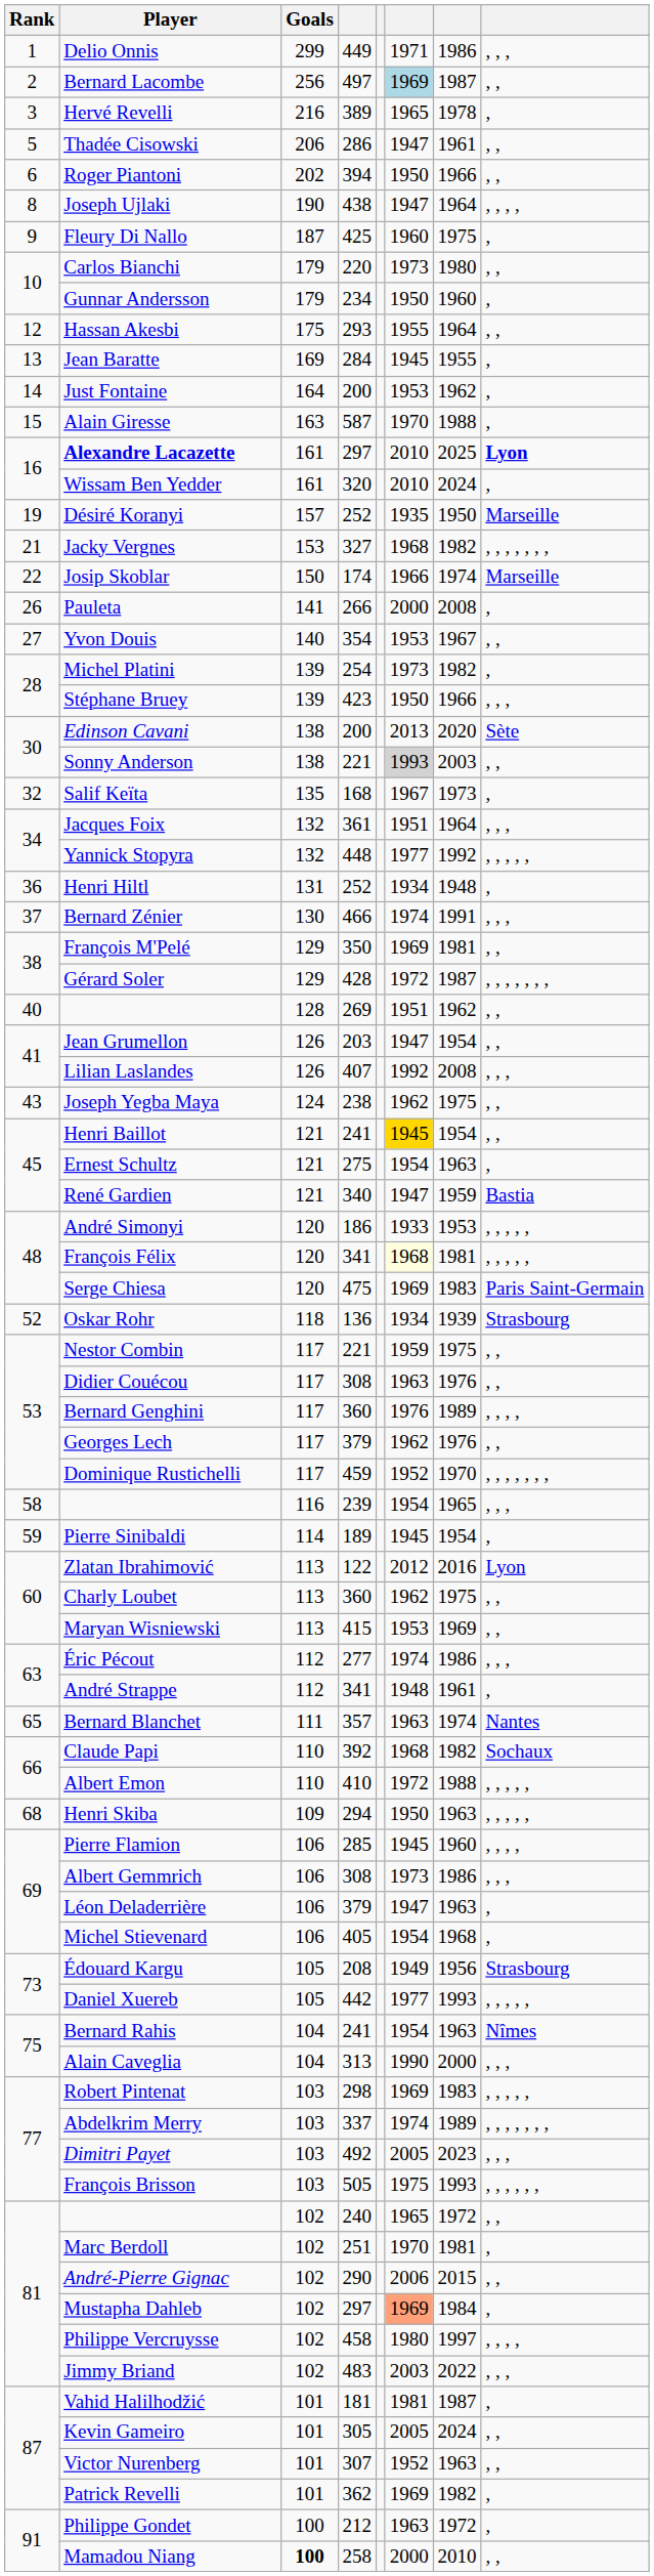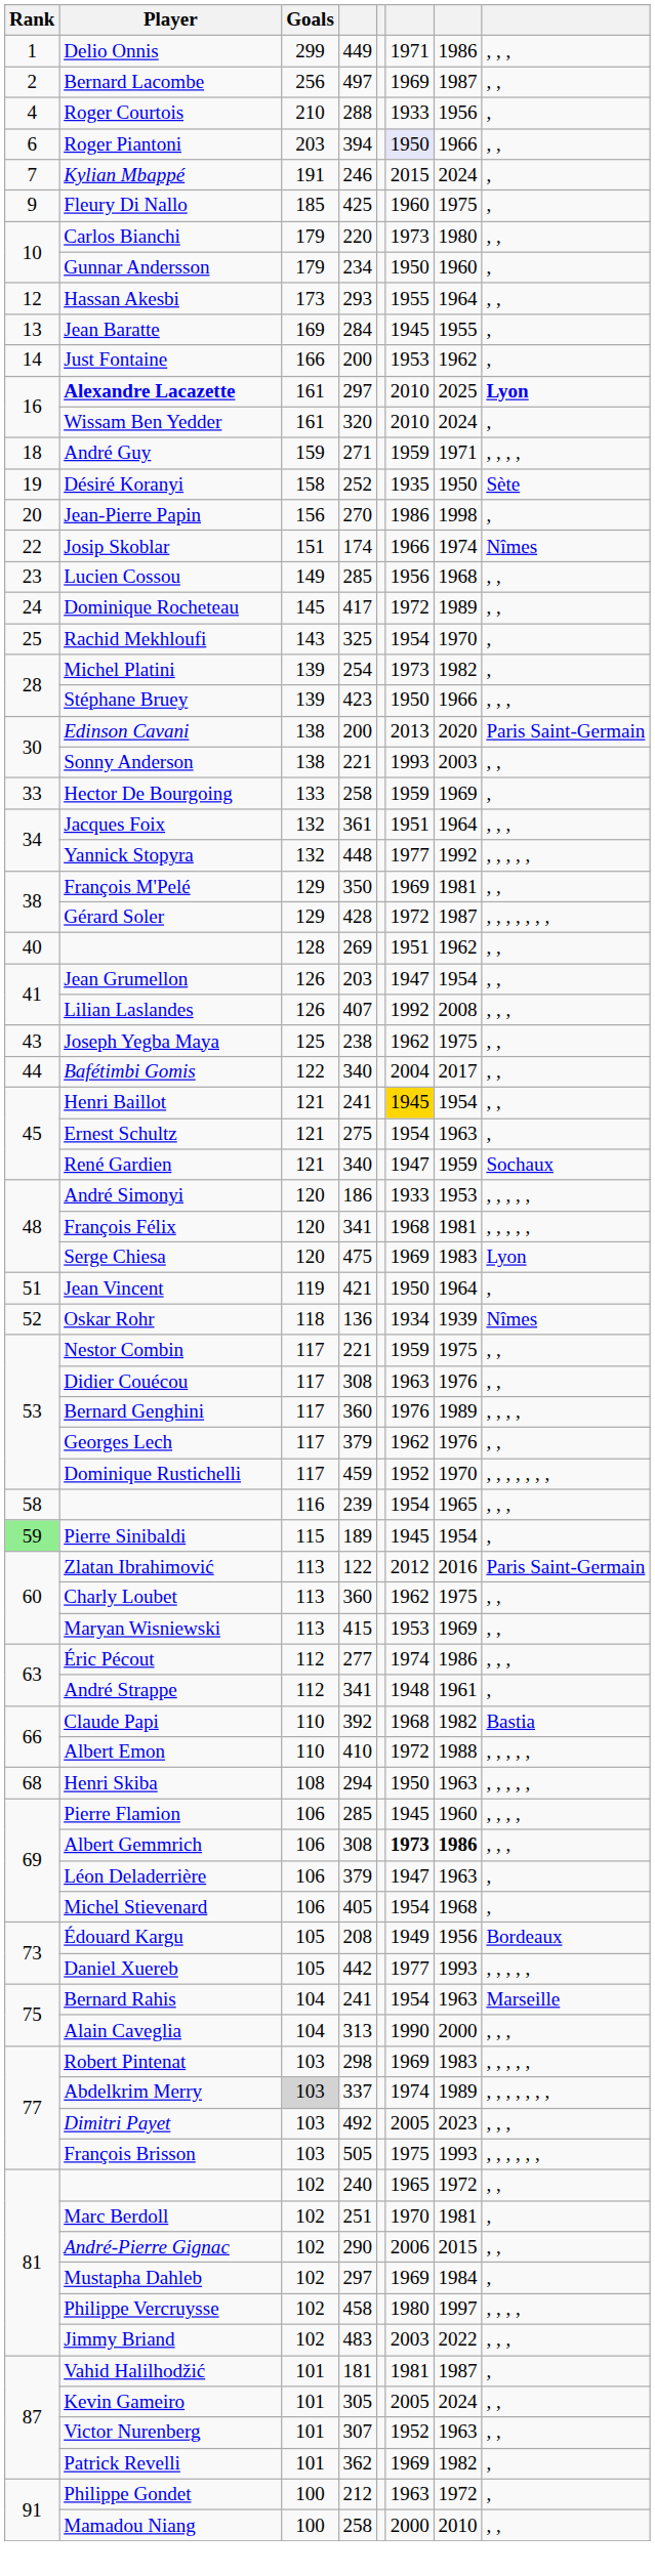Bernard Lacombe | column 6: lightblue background -> no background
- row: 3 | Hervé Revelli | 216 | 389 | 1965 | 1978 | ,
+ row: 4 | Roger Courtois | 210 | 288 | 1933 | 1956 | ,
- row: 5 | Thadée Cisowski | 206 | 286 | 1947 | 1961 | , ,
Roger Piantoni | Goals: 202 -> 203
Roger Piantoni | column 6: no background -> lavender background
+ row: 7 | Kylian Mbappé | 191 | 246 | 2015 | 2024 | ,
- row: 8 | Joseph Ujlaki | 190 | 438 | 1947 | 1964 | , , , ,
Fleury Di Nallo | Goals: 187 -> 185
Hassan Akesbi | Goals: 175 -> 173
Just Fontaine | Goals: 164 -> 166
- row: 15 | Alain Giresse | 163 | 587 | 1970 | 1988 | ,
+ row: 18 | André Guy | 159 | 271 | 1959 | 1971 | , , , ,
Désiré Koranyi | Goals: 157 -> 158
Désiré Koranyi | column 8: Marseille -> Sète
+ row: 20 | Jean-Pierre Papin | 156 | 270 | 1986 | 1998 | ,
- row: 21 | Jacky Vergnes | 153 | 327 | 1968 | 1982 | , , , , , , ,
Josip Skoblar | Goals: 150 -> 151
Josip Skoblar | column 8: Marseille -> Nîmes
+ row: 23 | Lucien Cossou | 149 | 285 | 1956 | 1968 | , ,
+ row: 24 | Dominique Rocheteau | 145 | 417 | 1972 | 1989 | , ,
+ row: 25 | Rachid Mekhloufi | 143 | 325 | 1954 | 1970 | ,
- row: 26 | Pauleta | 141 | 266 | 2000 | 2008 | ,
- row: 27 | Yvon Douis | 140 | 354 | 1953 | 1967 | , ,
Edinson Cavani | column 8: Sète -> Paris Saint-Germain
Sonny Anderson | column 6: lightgrey background -> no background
- row: 32 | Salif Keïta | 135 | 168 | 1967 | 1973 | ,
+ row: 33 | Hector De Bourgoing | 133 | 258 | 1959 | 1969 | ,
- row: 36 | Henri Hiltl | 131 | 252 | 1934 | 1948 | ,
- row: 37 | Bernard Zénier | 130 | 466 | 1974 | 1991 | , , ,
Joseph Yegba Maya | Goals: 124 -> 125
+ row: 44 | Bafétimbi Gomis | 122 | 340 | 2004 | 2017 | , ,
René Gardien | column 8: Bastia -> Sochaux
François Félix | column 6: lightyellow background -> no background
Serge Chiesa | column 8: Paris Saint-Germain -> Lyon
+ row: 51 | Jean Vincent | 119 | 421 | 1950 | 1964 | ,
Oskar Rohr | column 8: Strasbourg -> Nîmes
Pierre Sinibaldi | Rank: no background -> lightgreen background
Pierre Sinibaldi | Goals: 114 -> 115
Zlatan Ibrahimović | column 8: Lyon -> Paris Saint-Germain
- row: 65 | Bernard Blanchet | 111 | 357 | 1963 | 1974 | Nantes
Claude Papi | column 8: Sochaux -> Bastia
Henri Skiba | Goals: 109 -> 108
Albert Gemmrich | column 6: normal -> bold
Albert Gemmrich | column 7: normal -> bold
Édouard Kargu | column 8: Strasbourg -> Bordeaux
Bernard Rahis | column 8: Nîmes -> Marseille
Abdelkrim Merry | Goals: no background -> lightgrey background
Mustapha Dahleb | column 6: lightsalmon background -> no background
Mamadou Niang | Goals: bold -> normal
